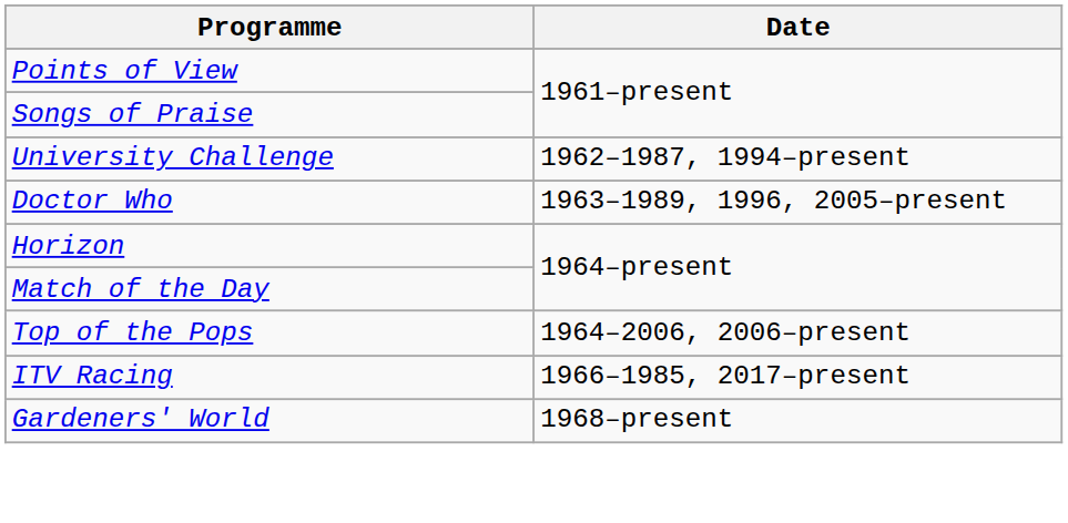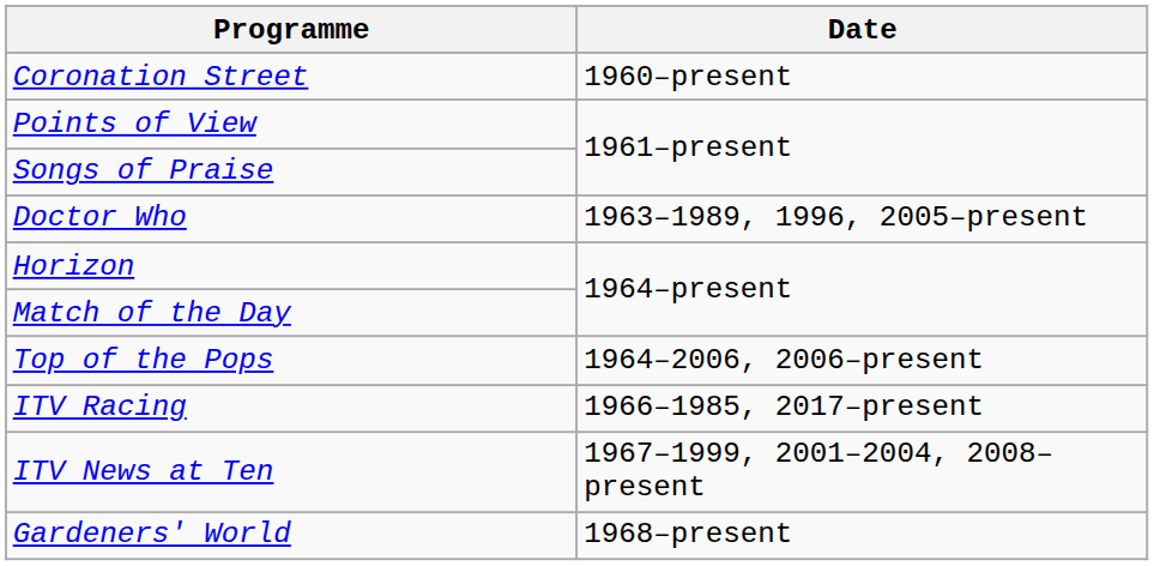+ row: Coronation Street | 1960–present
- row: University Challenge | 1962–1987, 1994–present
+ row: ITV News at Ten | 1967–1999, 2001–2004, 2008–present
